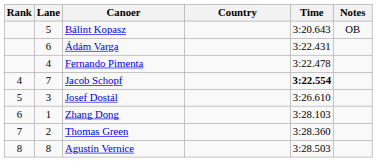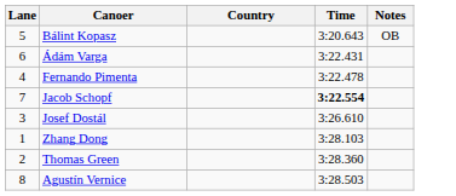- column: Rank | 4 | 5 | 6 | 7 | 8
